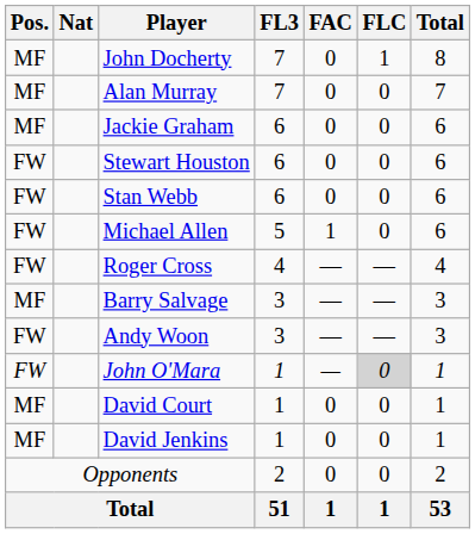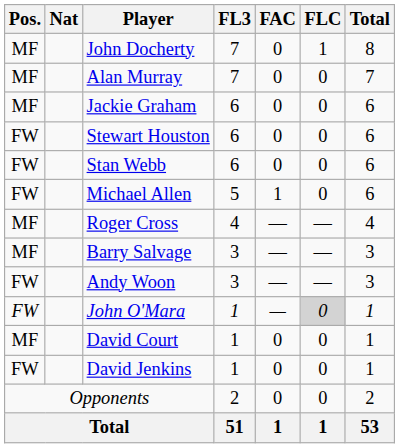Roger Cross | Pos.: FW -> MF
David Jenkins | Pos.: MF -> FW
